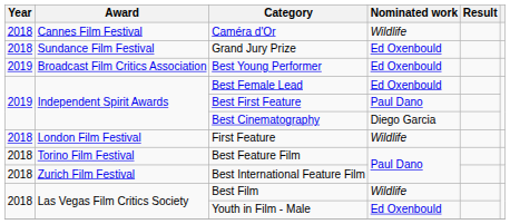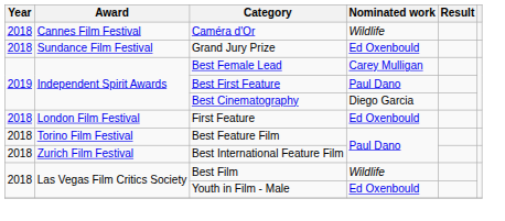- row: 2019 | Broadcast Film Critics Association | Best Young Performer | Ed Oxenbould
Best Female Lead | Nominated work: Ed Oxenbould -> Carey Mulligan
First Feature | Nominated work: Wildlife -> Ed Oxenbould
